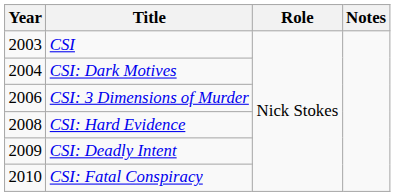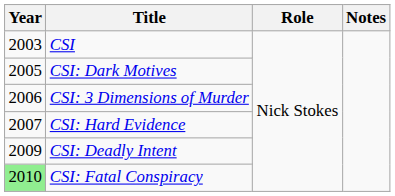CSI: Dark Motives | Year: 2004 -> 2005
CSI: Hard Evidence | Year: 2008 -> 2007
CSI: Fatal Conspiracy | Year: no background -> lightgreen background
